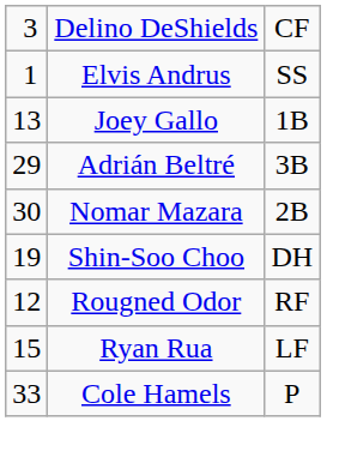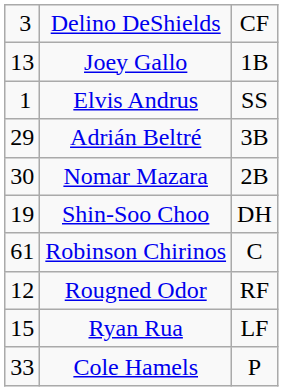rows swapped: Joey Gallo <-> Elvis Andrus
+ row: 61 | Robinson Chirinos | C
